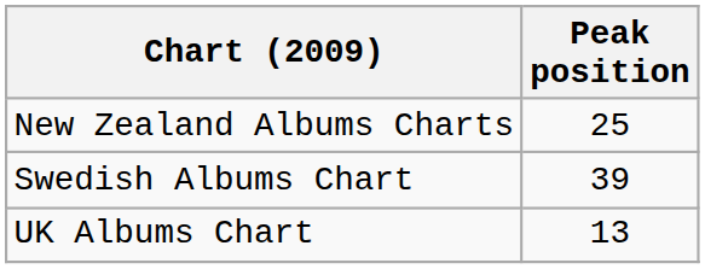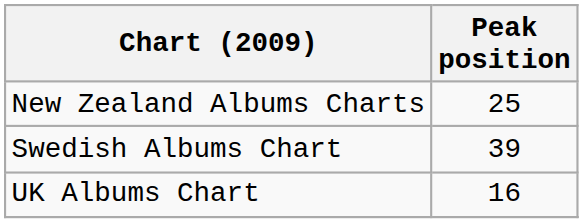UK Albums Chart | Peak position: 13 -> 16
